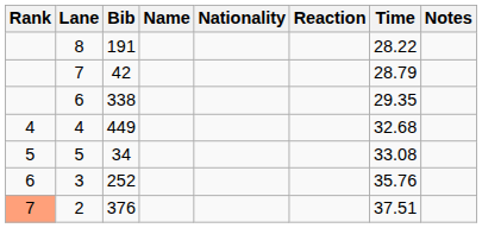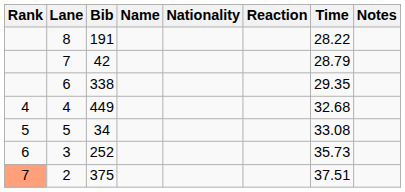3 | Time: 35.76 -> 35.73
2 | Bib: 376 -> 375
